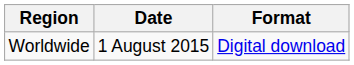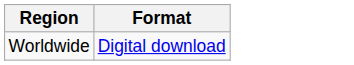- column: Date | 1 August 2015
